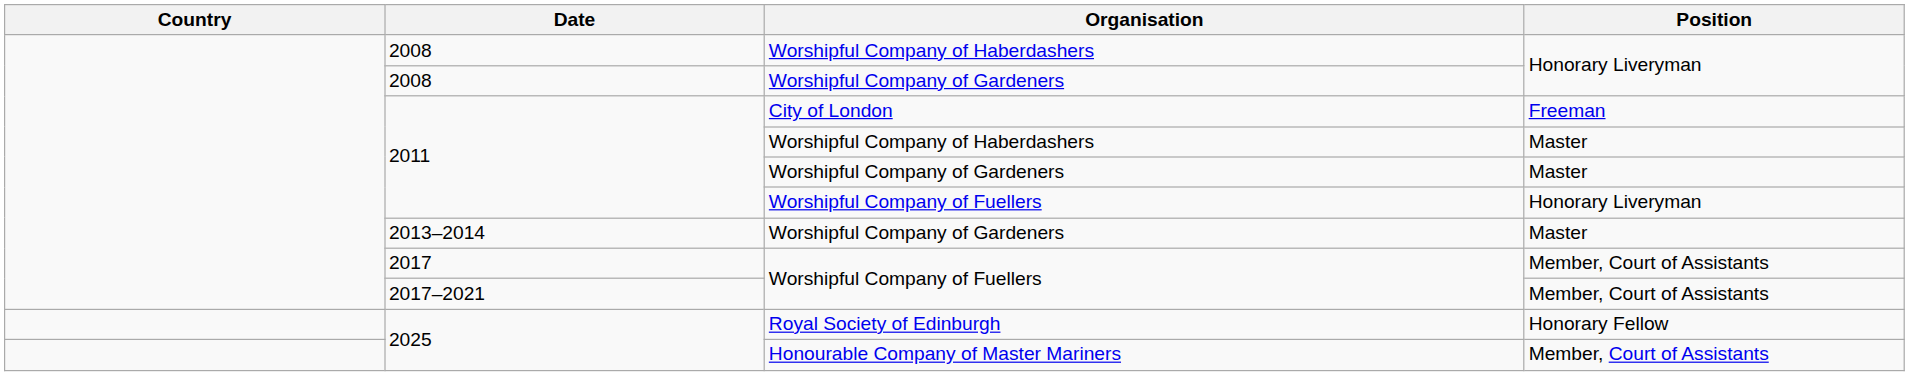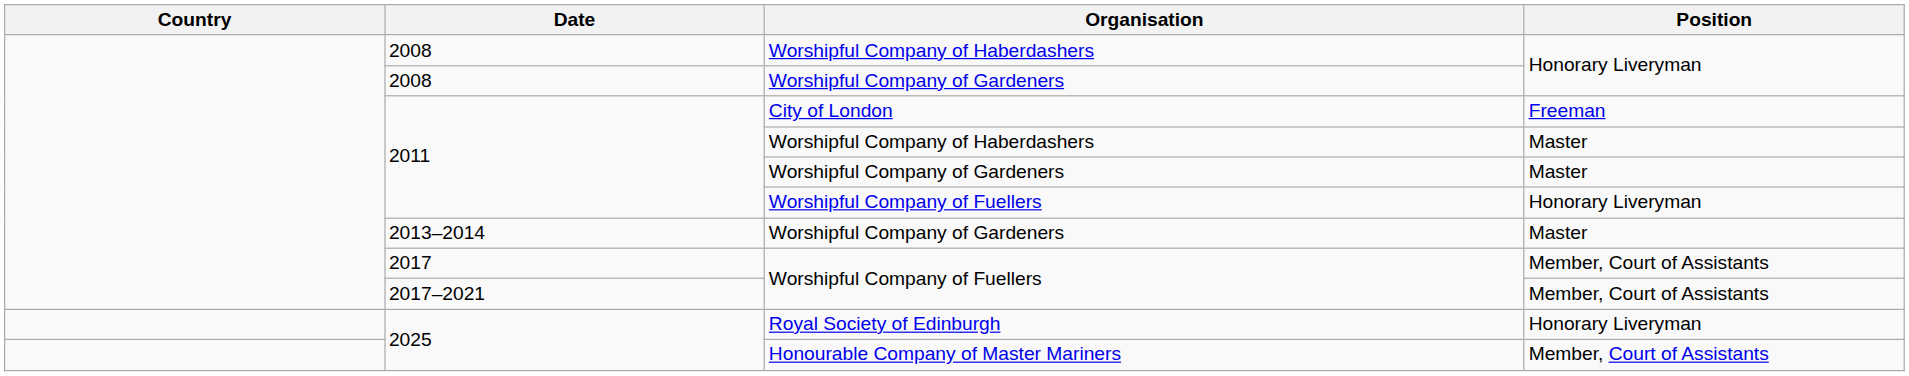2025 / Royal Society of Edinburgh | Position: Honorary Fellow -> Honorary Liveryman
